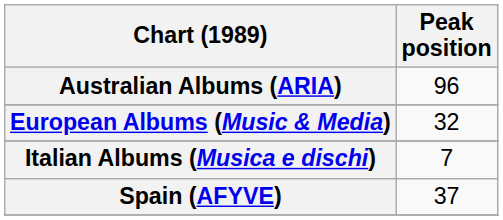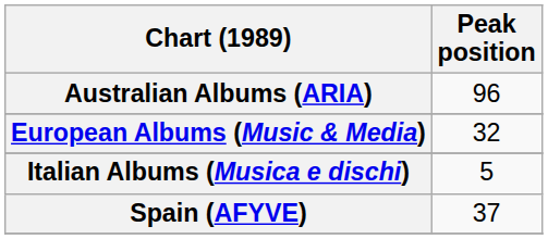Italian Albums (Musica e dischi) | Peak position: 7 -> 5
